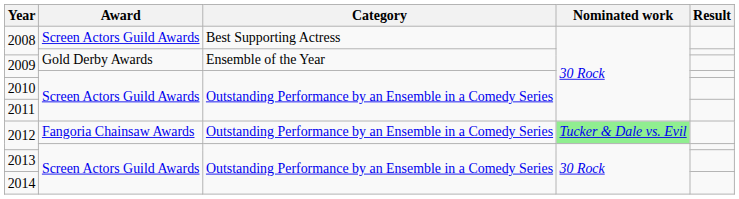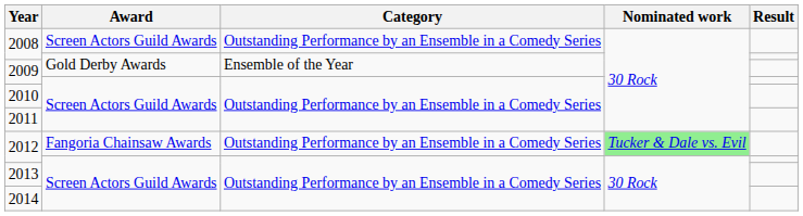2008 / Screen Actors Guild Awards | Category: Best Supporting Actress -> Outstanding Performance by an Ensemble in a Comedy Series
